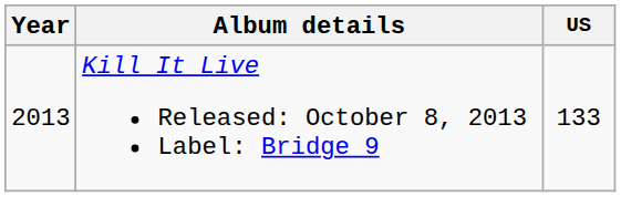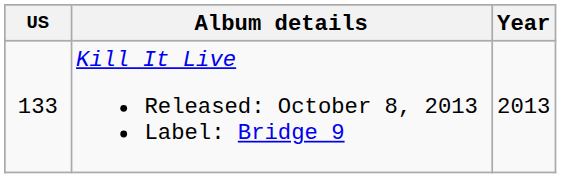columns swapped: Year <-> US
